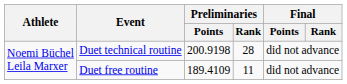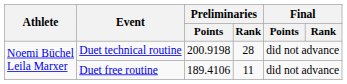Duet free routine | Preliminaries / Points: 189.4109 -> 189.4106
